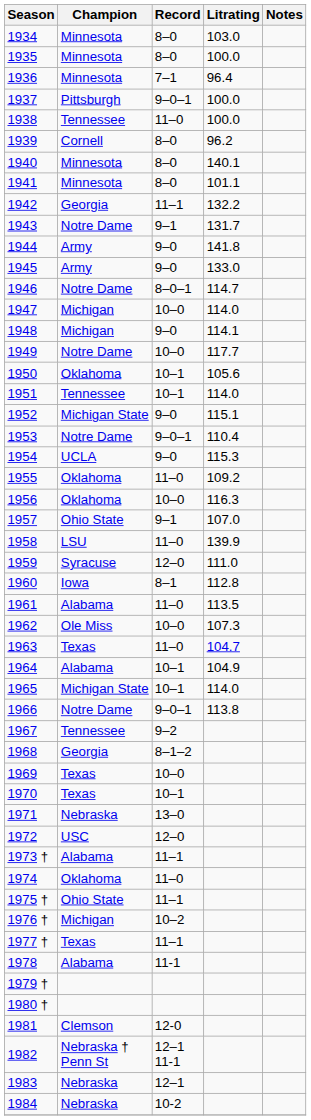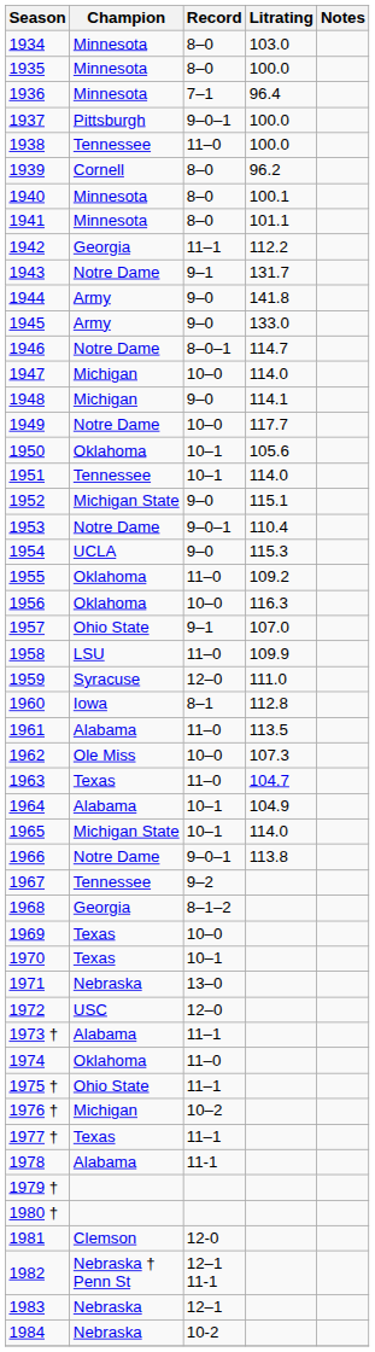1940 | Litrating: 140.1 -> 100.1
1942 | Litrating: 132.2 -> 112.2
1958 | Litrating: 139.9 -> 109.9
